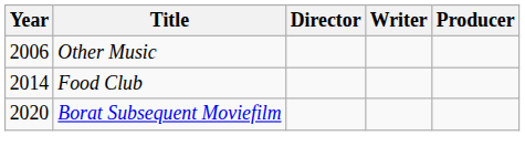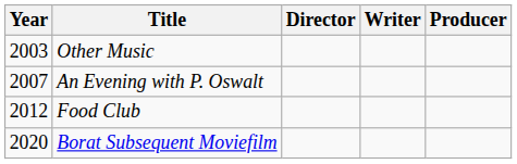Other Music | Year: 2006 -> 2003
+ row: 2007 | An Evening with P. Oswalt
Food Club | Year: 2014 -> 2012
